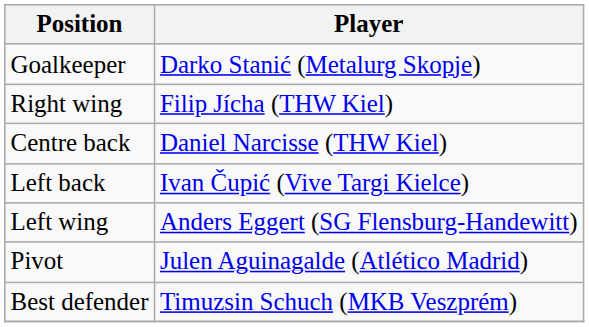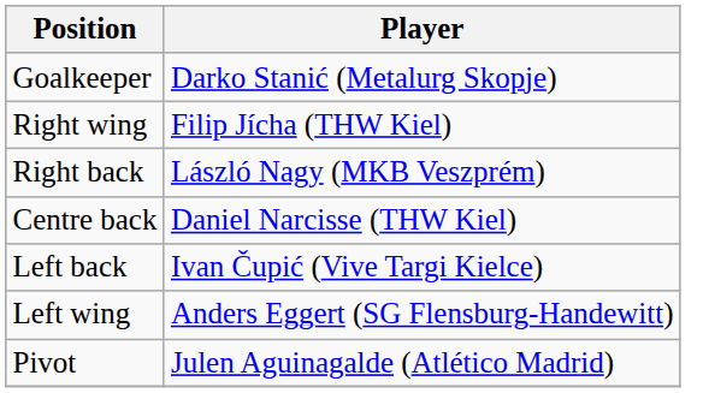+ row: Right back | László Nagy (MKB Veszprém)
- row: Best defender | Timuzsin Schuch (MKB Veszprém)
